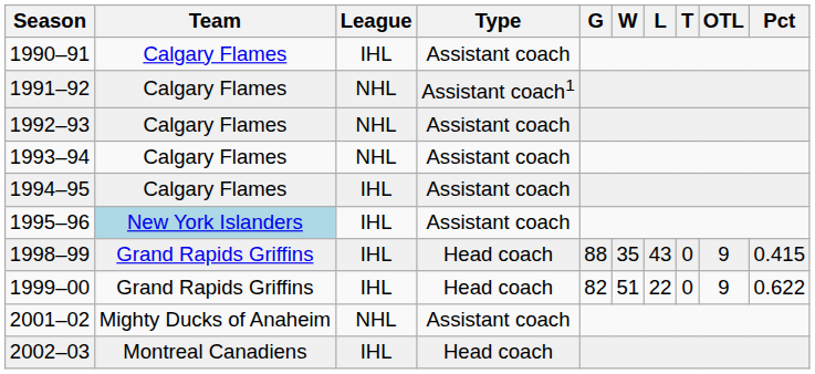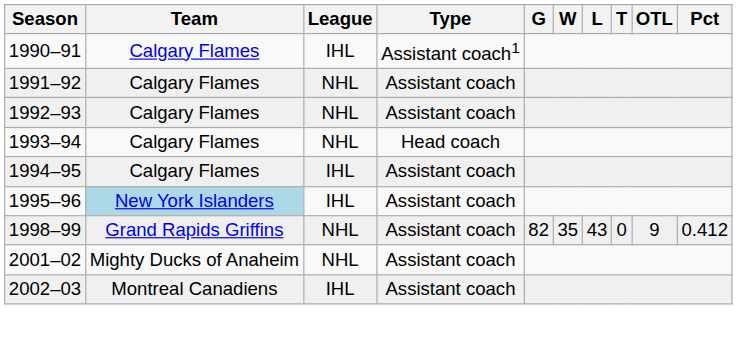1990–91 | Type: Assistant coach -> Assistant coach1
1991–92 | Type: Assistant coach1 -> Assistant coach
1993–94 | Type: Assistant coach -> Head coach
1998–99 | League: IHL -> NHL
1998–99 | Type: Head coach -> Assistant coach
1998–99 | G: 88 -> 82
1998–99 | Pct: 0.415 -> 0.412
- row: 1999–00 | Grand Rapids Griffins | IHL | Head coach | 82 | 51 | 22 | 0 | 9 | 0.622
2002–03 | Type: Head coach -> Assistant coach
